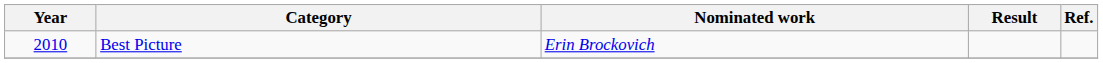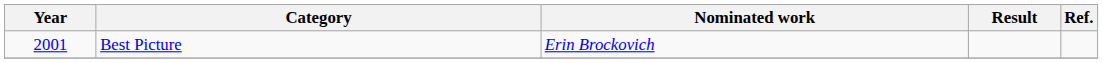Best Picture | Year: 2010 -> 2001
